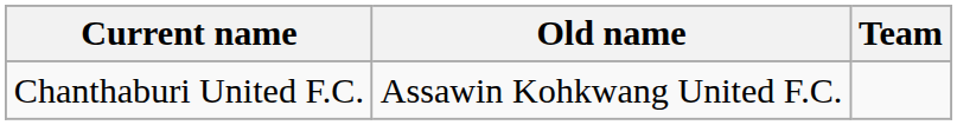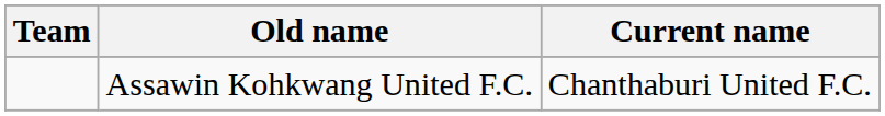columns swapped: Team <-> Current name
